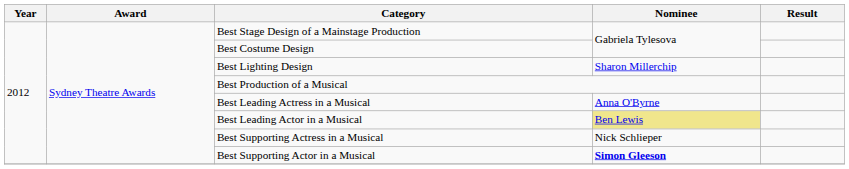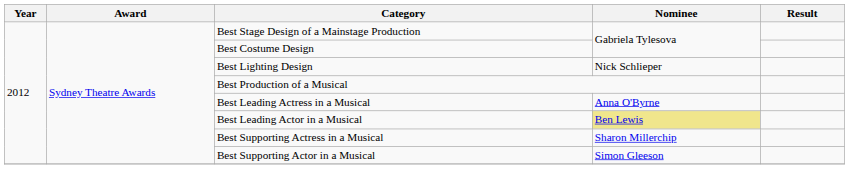Best Lighting Design | Nominee: Sharon Millerchip -> Nick Schlieper
Best Supporting Actress in a Musical | Nominee: Nick Schlieper -> Sharon Millerchip
Best Supporting Actor in a Musical | Nominee: bold -> normal
